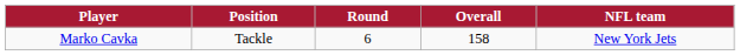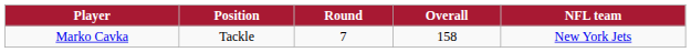Marko Cavka | Round: 6 -> 7
